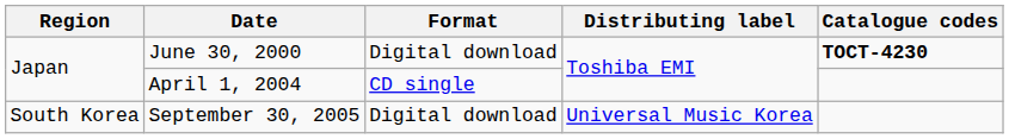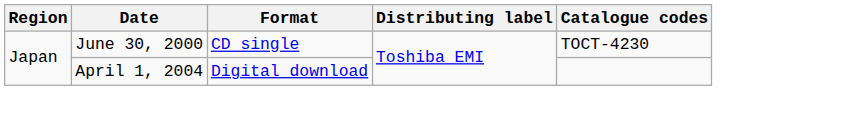June 30, 2000 | Format: Digital download -> CD single
June 30, 2000 | Catalogue codes: bold -> normal
April 1, 2004 | Format: CD single -> Digital download
- row: South Korea | September 30, 2005 | Digital download | Universal Music Korea
